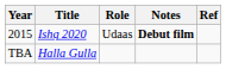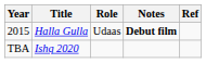2015 | Title: Ishq 2020 -> Halla Gulla
TBA | Title: Halla Gulla -> Ishq 2020
